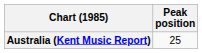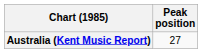Australia (Kent Music Report) | Peak position: 25 -> 27
